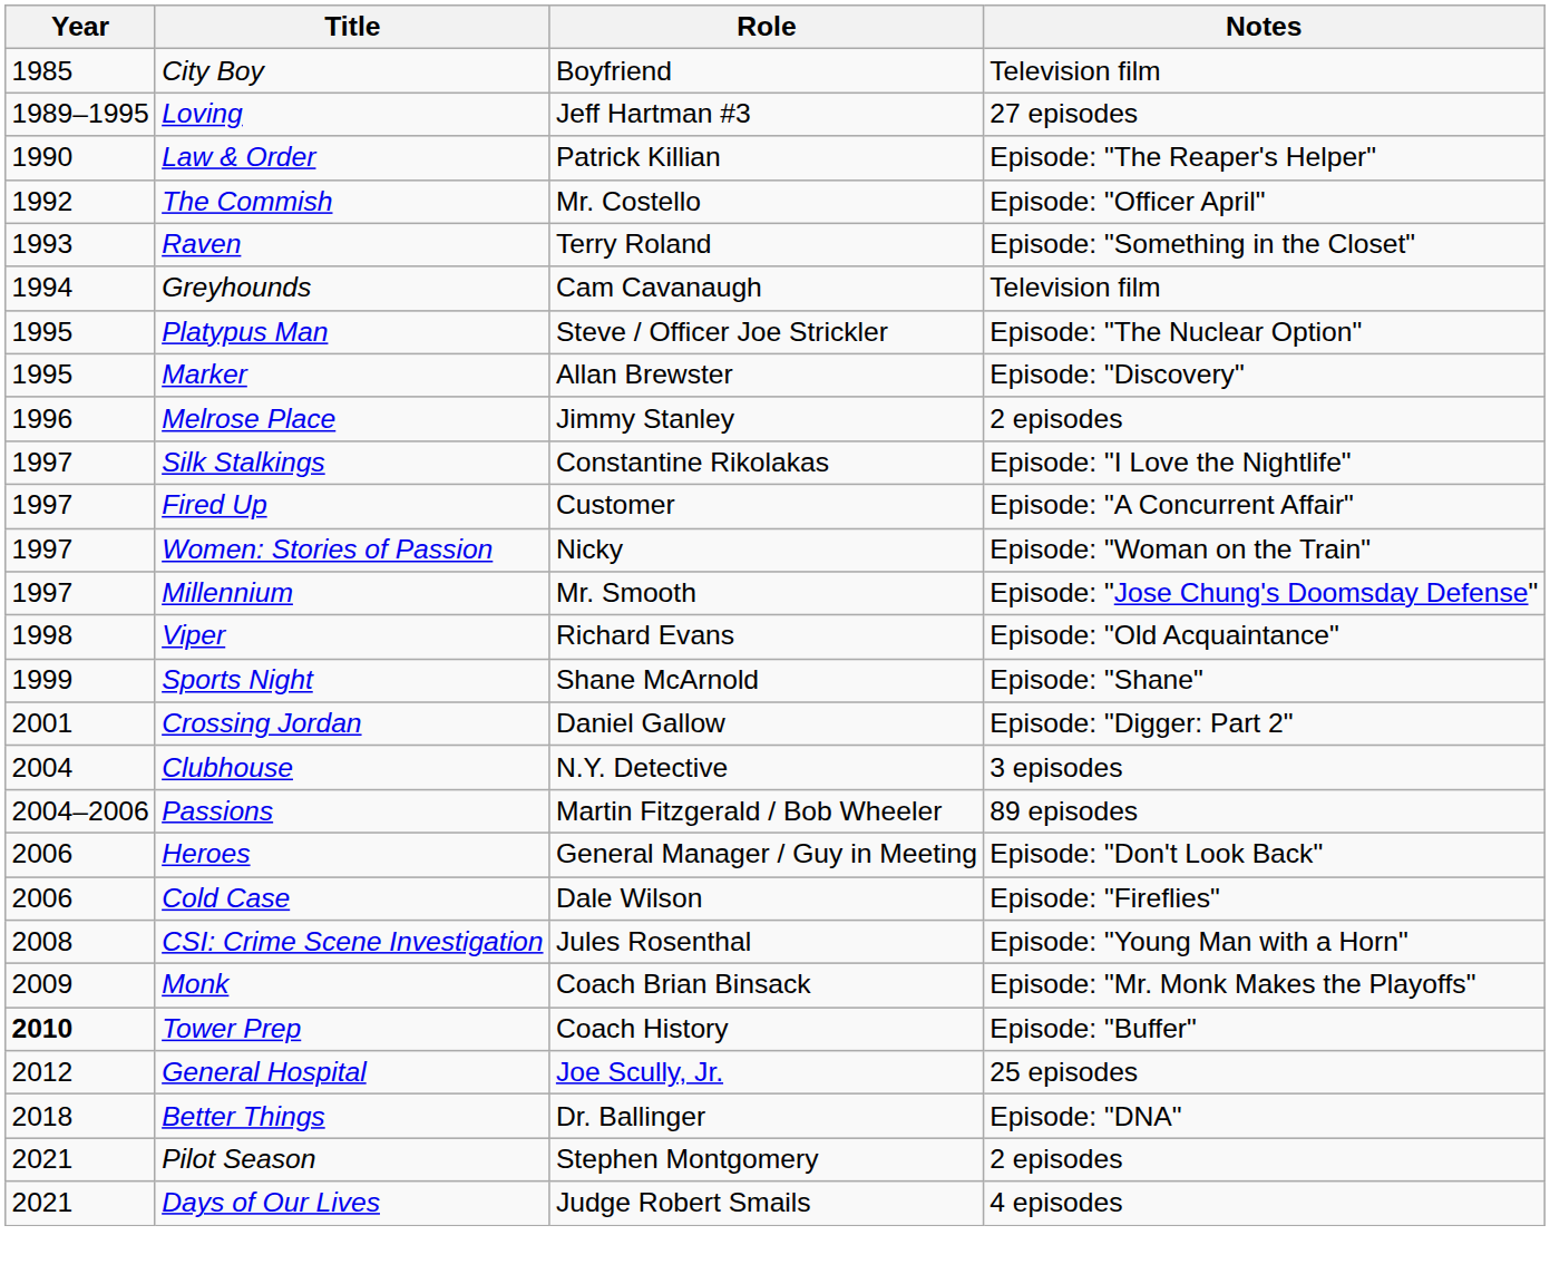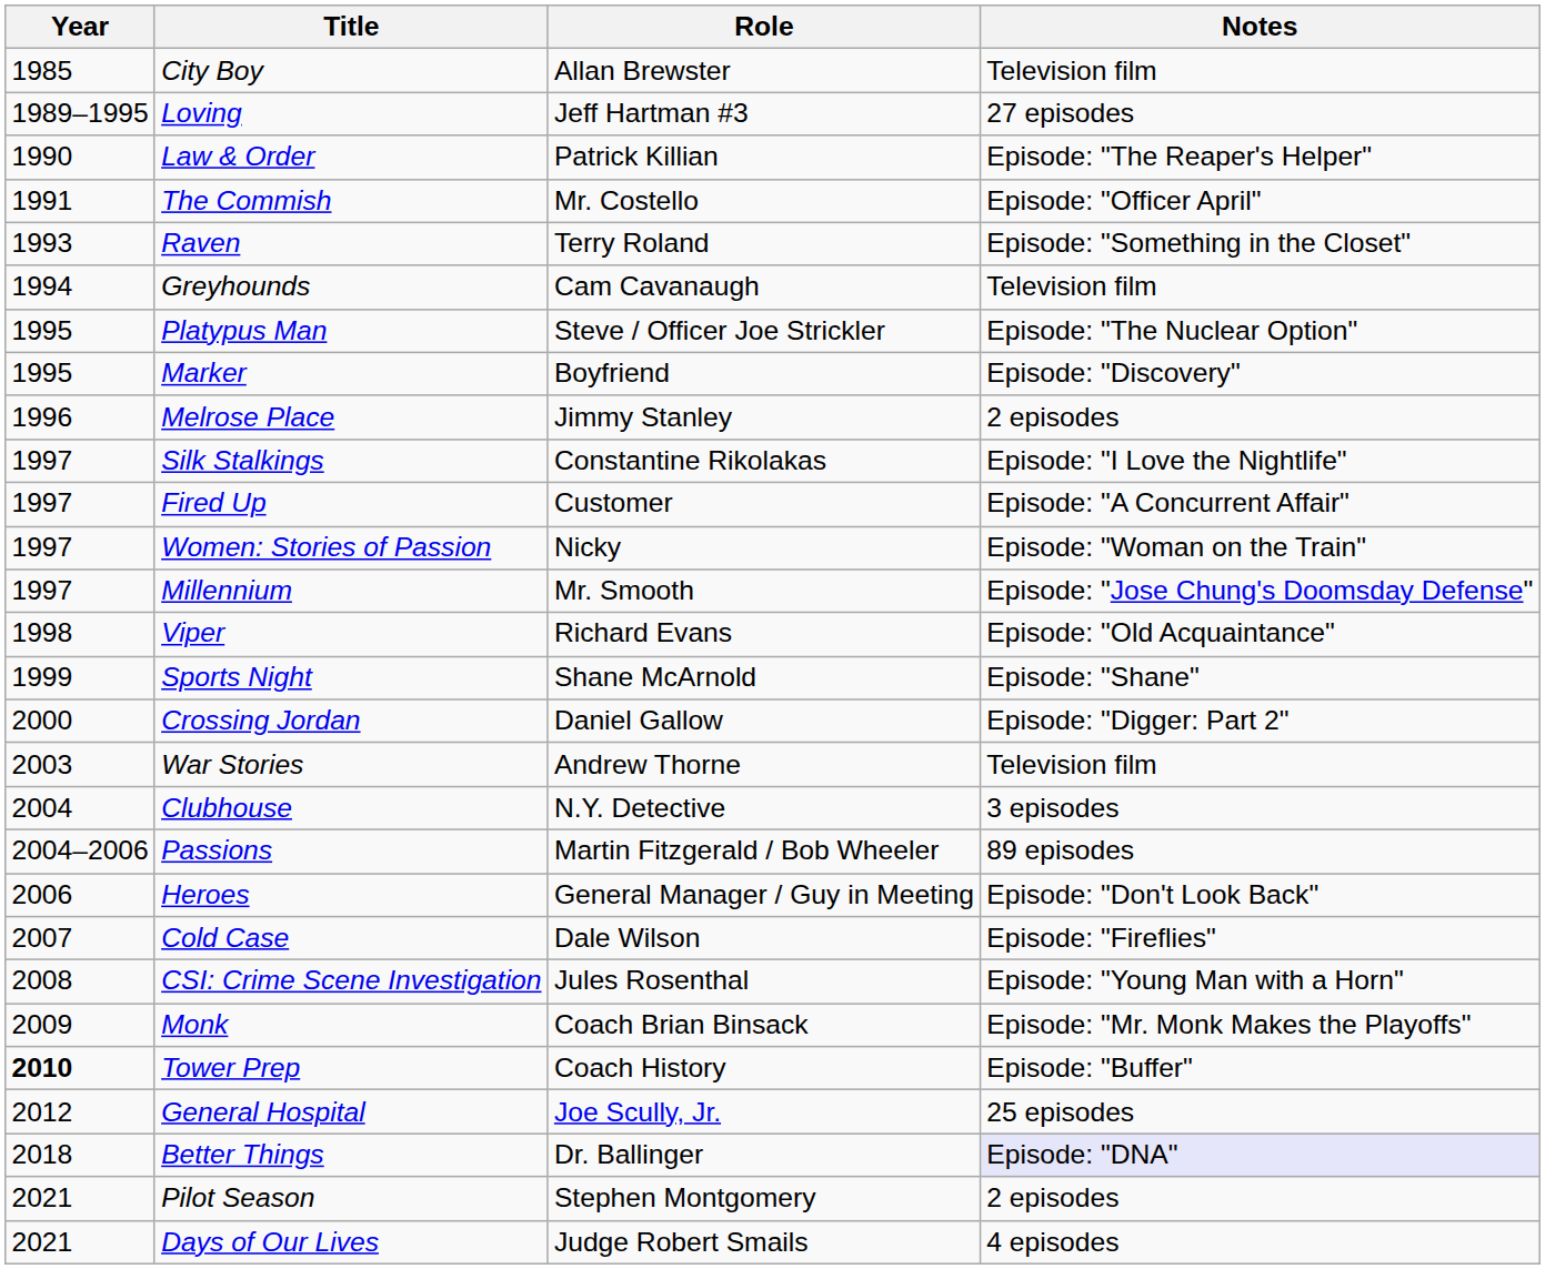City Boy | Role: Boyfriend -> Allan Brewster
The Commish | Year: 1992 -> 1991
Marker | Role: Allan Brewster -> Boyfriend
Crossing Jordan | Year: 2001 -> 2000
+ row: 2003 | War Stories | Andrew Thorne | Television film
Cold Case | Year: 2006 -> 2007
Better Things | Notes: no background -> lavender background
